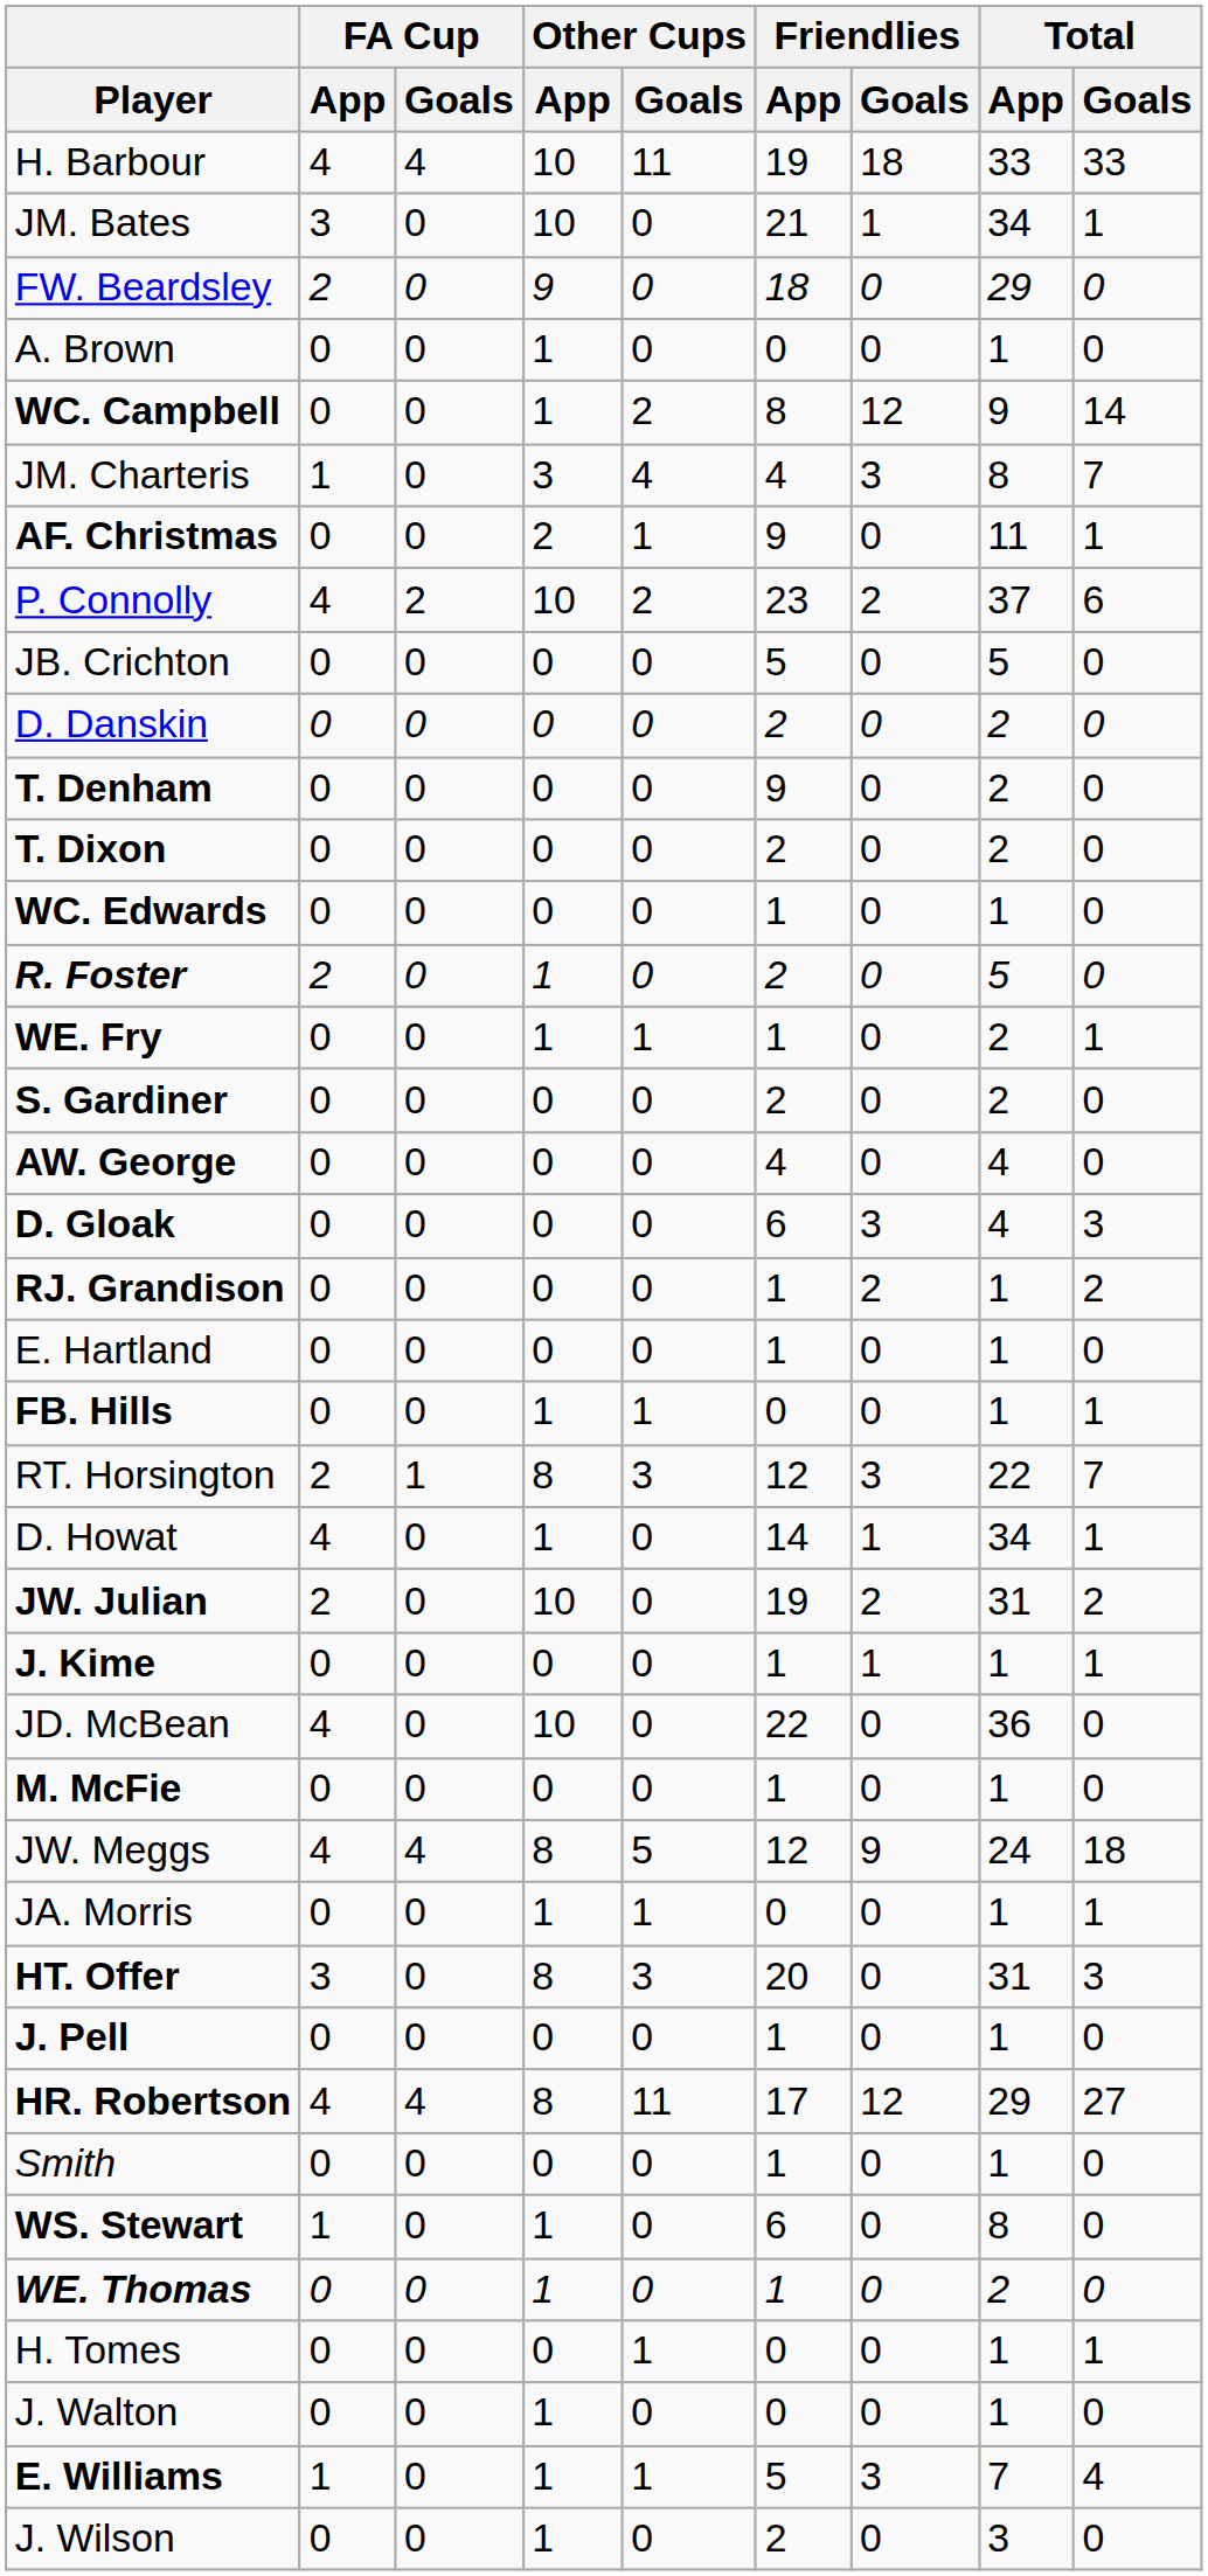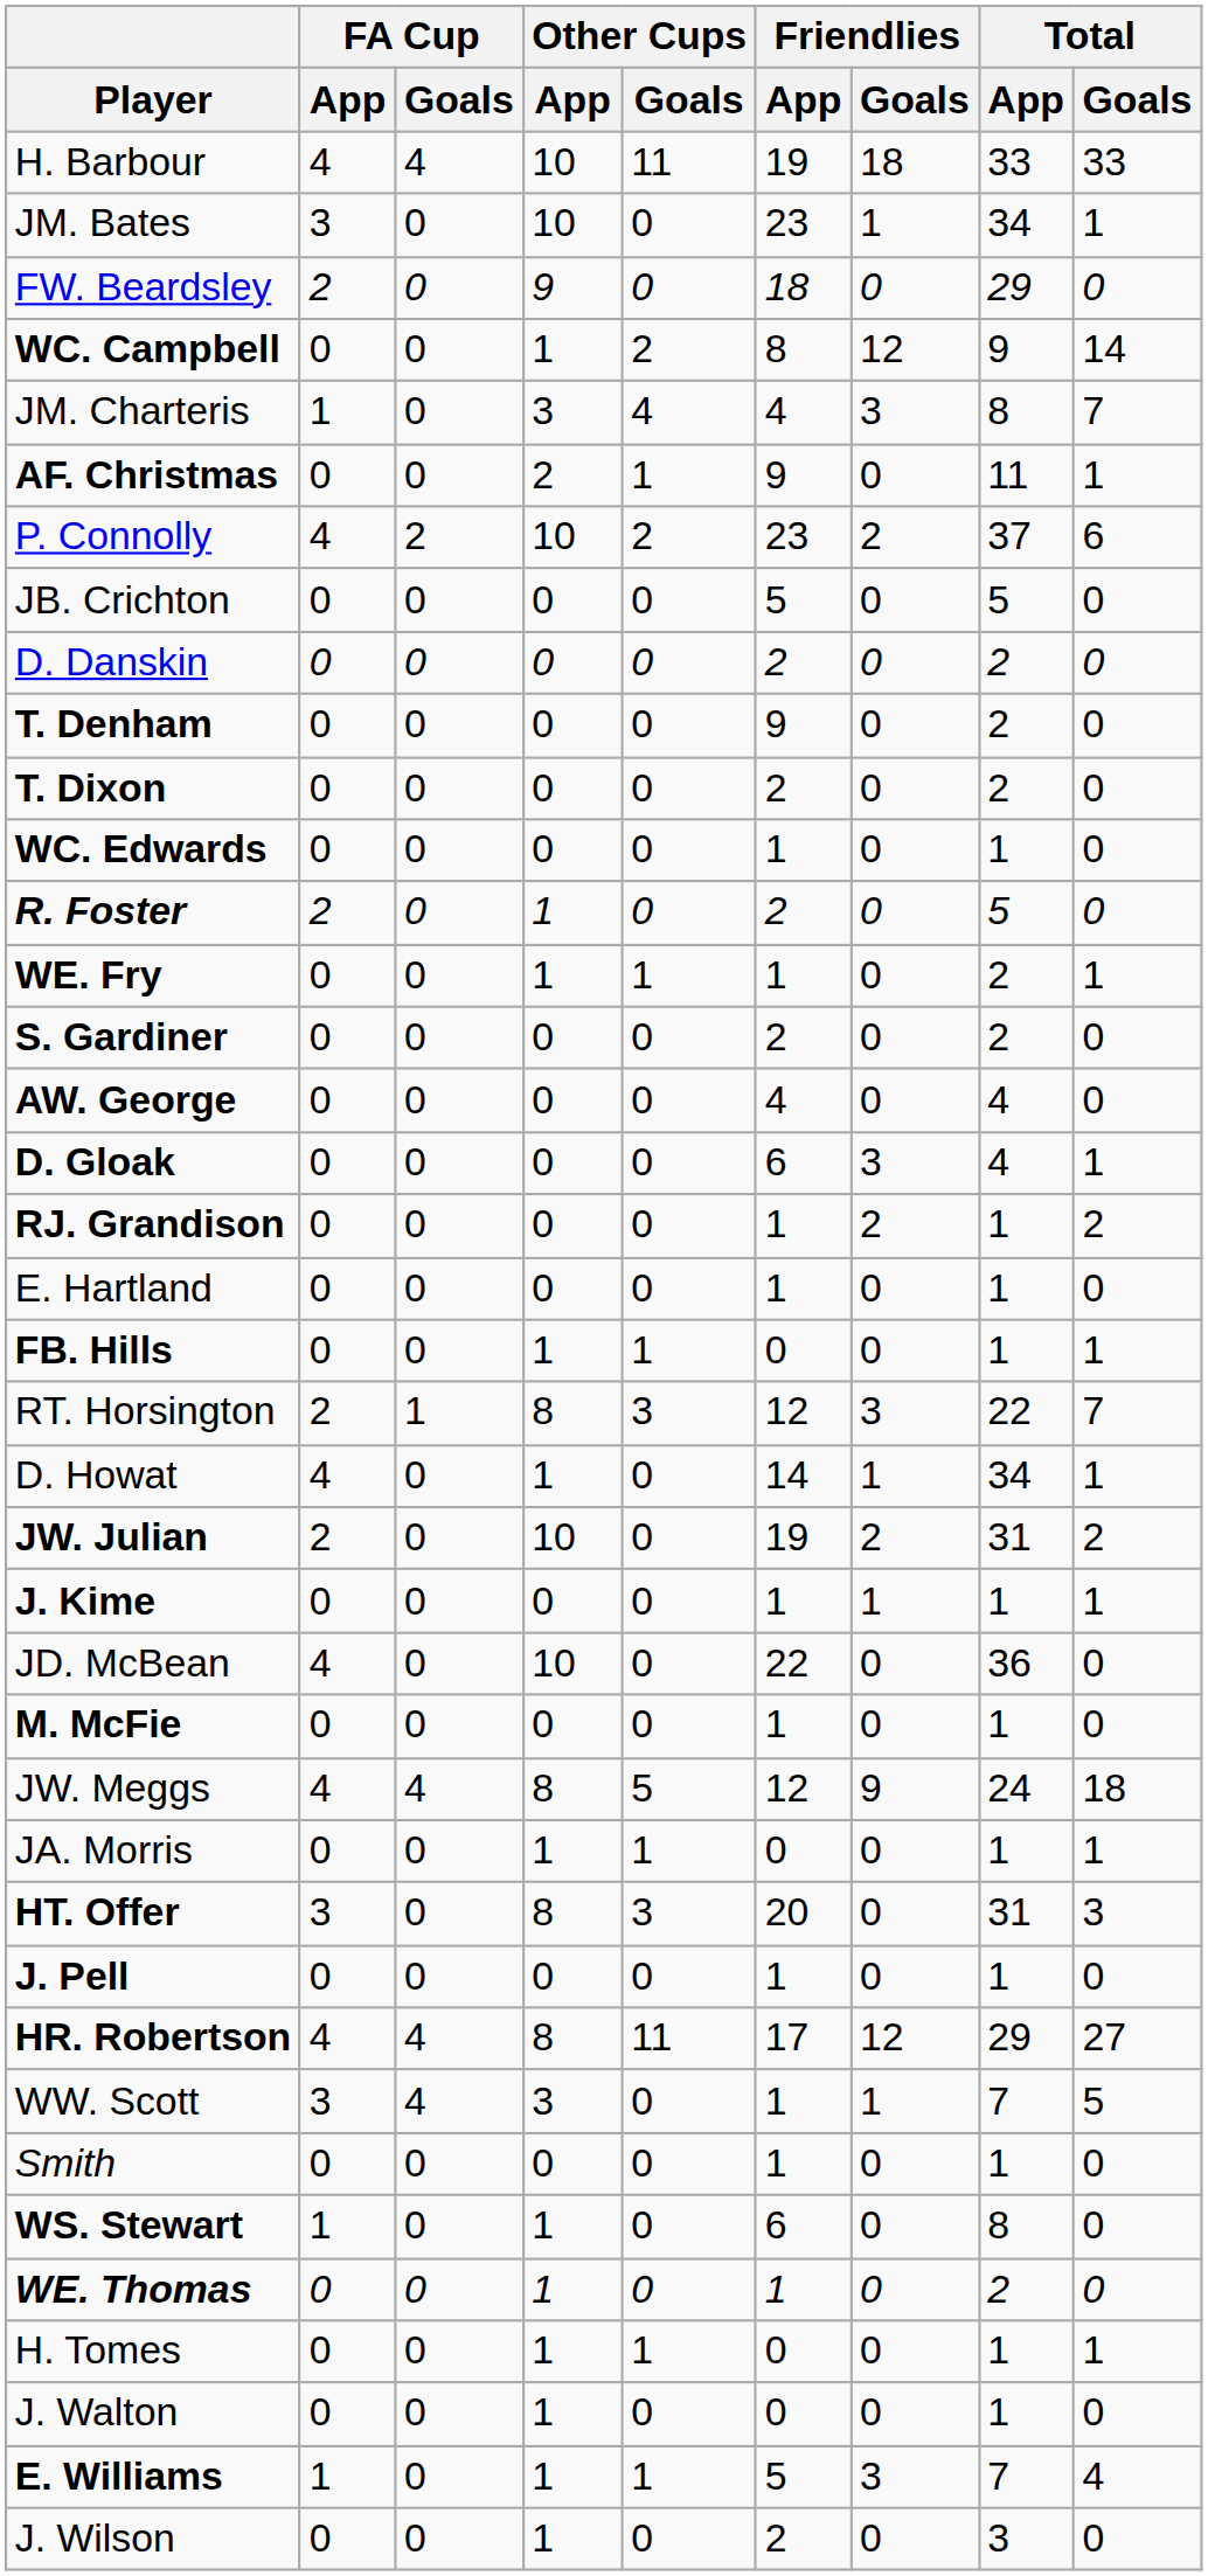JM. Bates | Friendlies / App: 21 -> 23
- row: A. Brown | 0 | 0 | 1 | 0 | 0 | 0 | 1 | 0
D. Gloak | Total / Goals: 3 -> 1
+ row: WW. Scott | 3 | 4 | 3 | 0 | 1 | 1 | 7 | 5
H. Tomes | Other Cups / App: 0 -> 1
